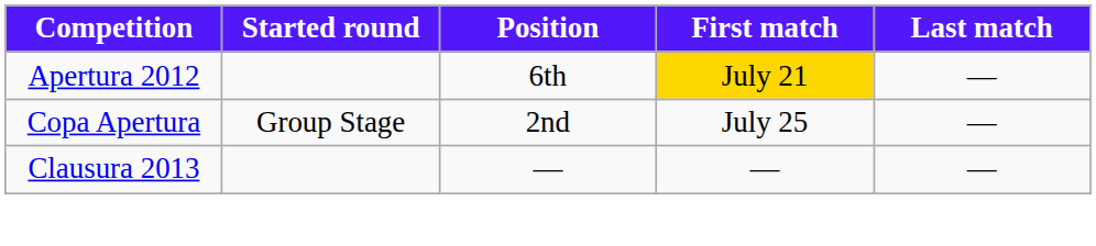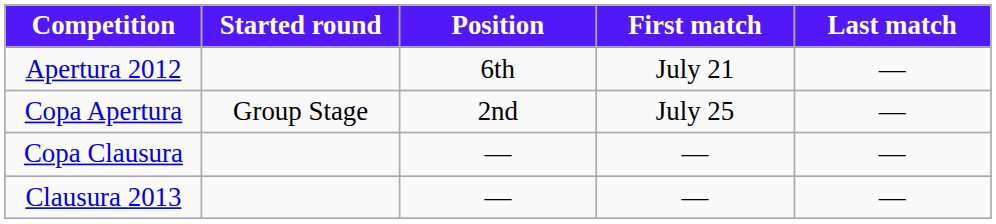Apertura 2012 | First match: gold background -> no background
+ row: Copa Clausura | — | — | —
